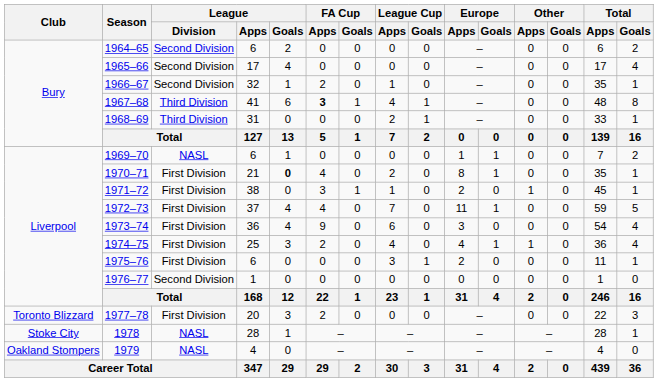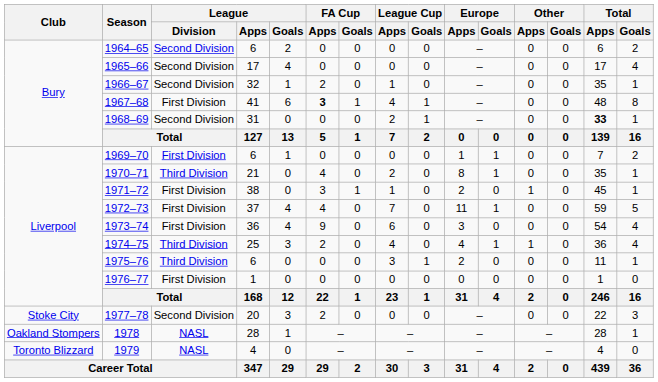1967–68 | League / Division: Third Division -> First Division
1968–69 | League / Division: Third Division -> Second Division
1968–69 | Total / Apps: normal -> bold
1969–70 | League / Division: NASL -> First Division
1970–71 | League / Division: First Division -> Third Division
1970–71 | League / Goals: bold -> normal
1974–75 | League / Division: First Division -> Third Division
1975–76 | League / Division: First Division -> Third Division
1976–77 | League / Division: Second Division -> First Division
1977–78 | Club: Toronto Blizzard -> Stoke City
1977–78 | League / Division: First Division -> Second Division
1978 | Club: Stoke City -> Oakland Stompers
1979 | Club: Oakland Stompers -> Toronto Blizzard
